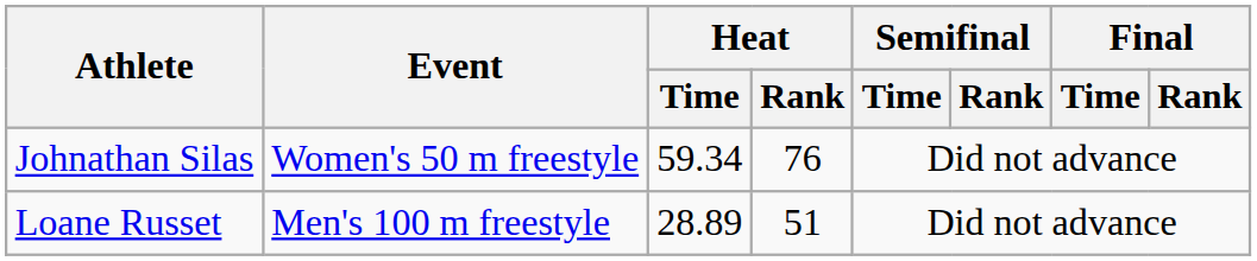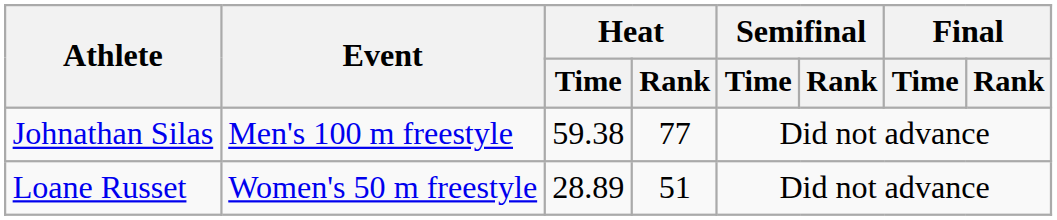Johnathan Silas | Event: Women's 50 m freestyle -> Men's 100 m freestyle
Johnathan Silas | Heat / Time: 59.34 -> 59.38
Johnathan Silas | Heat / Rank: 76 -> 77
Loane Russet | Event: Men's 100 m freestyle -> Women's 50 m freestyle
